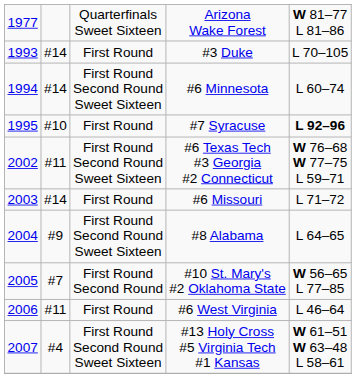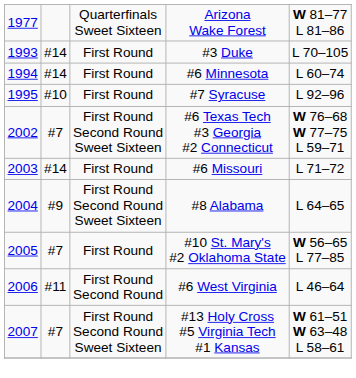#6 Minnesota | column 3: First Round Second Round Sweet Sixteen -> First Round
#7 Syracuse | column 5: bold -> normal
#6 Texas Tech #3 Georgia #2 Connecticut | column 2: #11 -> #7
#10 St. Mary's #2 Oklahoma State | column 3: First Round Second Round -> First Round
#6 West Virginia | column 3: First Round -> First Round Second Round
#13 Holy Cross #5 Virginia Tech #1 Kansas | column 2: #4 -> #7
